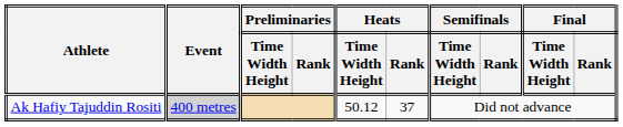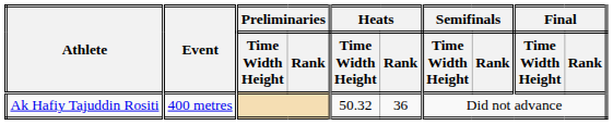Ak Hafiy Tajuddin Rositi | Event: lightgrey background -> no background
Ak Hafiy Tajuddin Rositi | Heats / Time Width Height: 50.12 -> 50.32
Ak Hafiy Tajuddin Rositi | Heats / Rank: 37 -> 36
